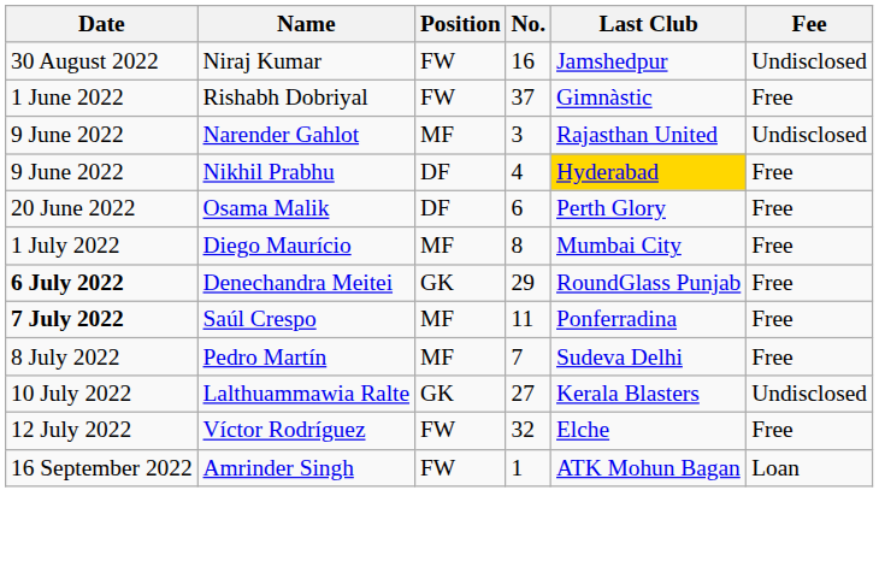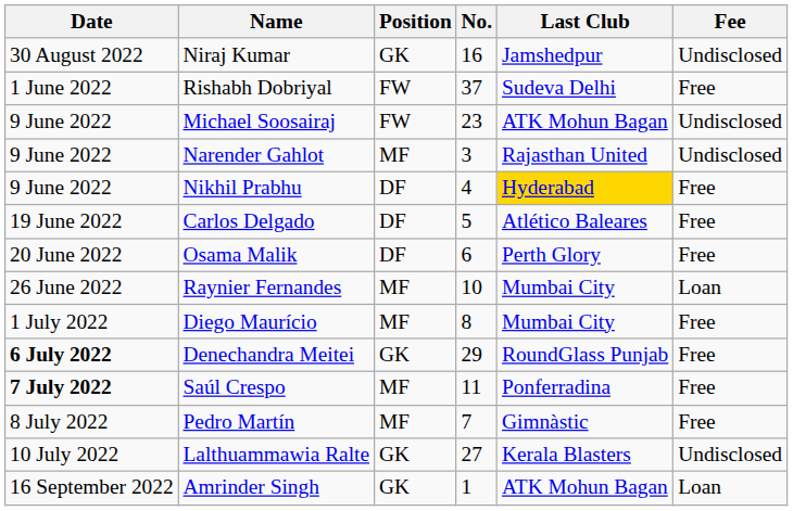Niraj Kumar | Position: FW -> GK
Rishabh Dobriyal | Last Club: Gimnàstic -> Sudeva Delhi
+ row: 9 June 2022 | Michael Soosairaj | FW | 23 | ATK Mohun Bagan | Undisclosed
+ row: 19 June 2022 | Carlos Delgado | DF | 5 | Atlético Baleares | Free
+ row: 26 June 2022 | Raynier Fernandes | MF | 10 | Mumbai City | Loan
Pedro Martín | Last Club: Sudeva Delhi -> Gimnàstic
- row: 12 July 2022 | Víctor Rodríguez | FW | 32 | Elche | Free
Amrinder Singh | Position: FW -> GK
